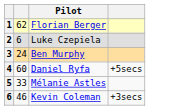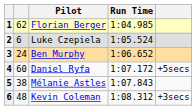+ column: Run Time | 1:04.985 | 1:05.524 | 1:06.652 | 1:07.172 | 1:07.843 | 1:08.312
Mélanie Astles | column 2: 33 -> 38
Kevin Coleman | column 2: 46 -> 48
